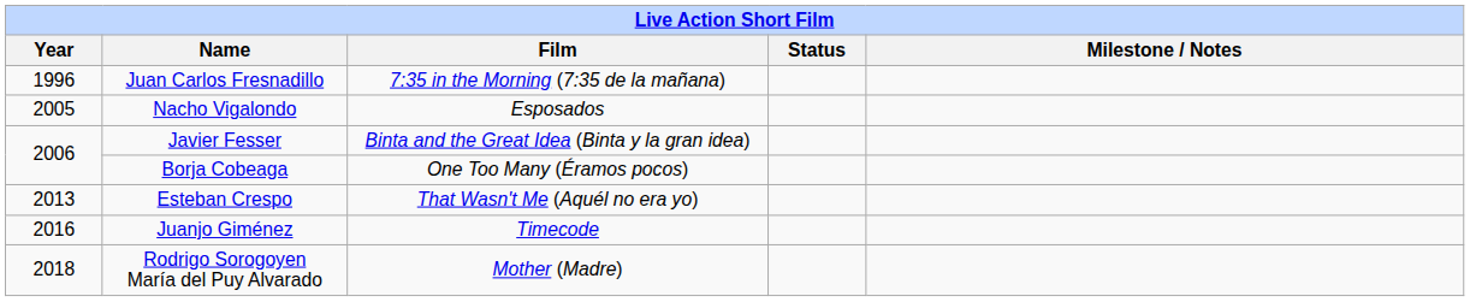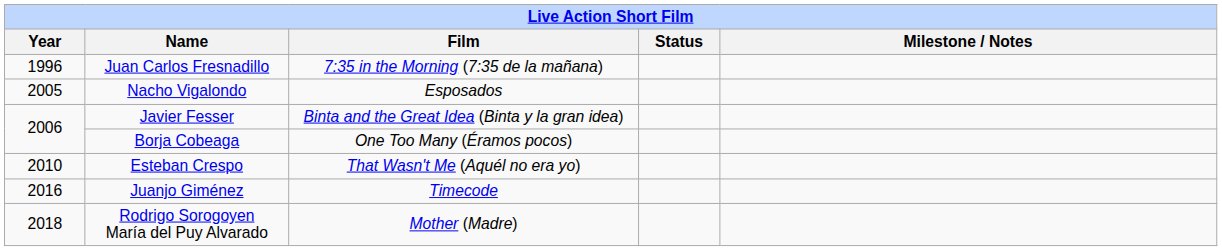Esteban Crespo | Year: 2013 -> 2010
